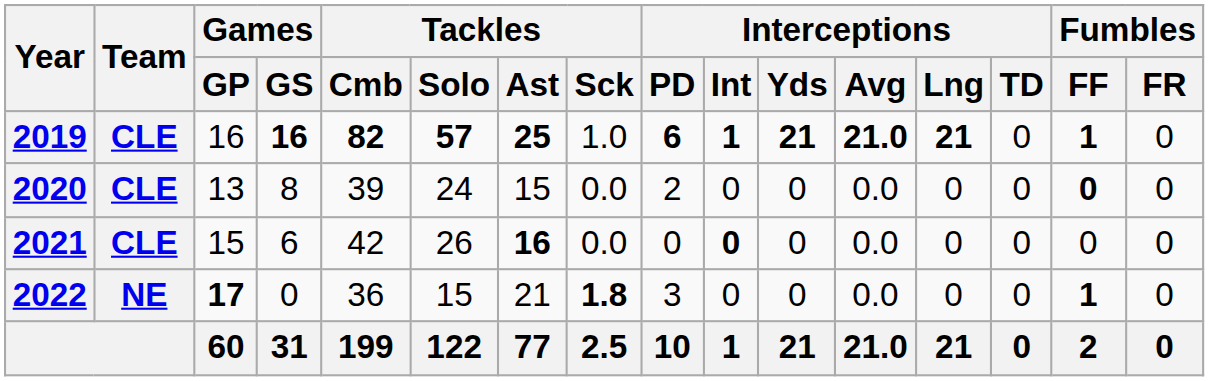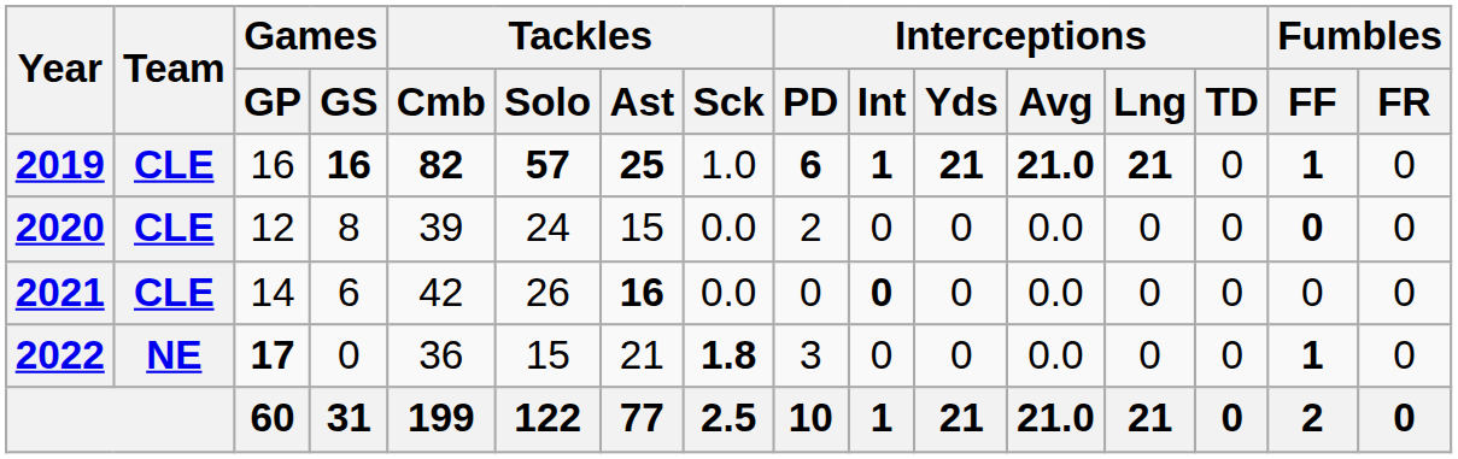2020 | Games / GP: 13 -> 12
2021 | Games / GP: 15 -> 14
